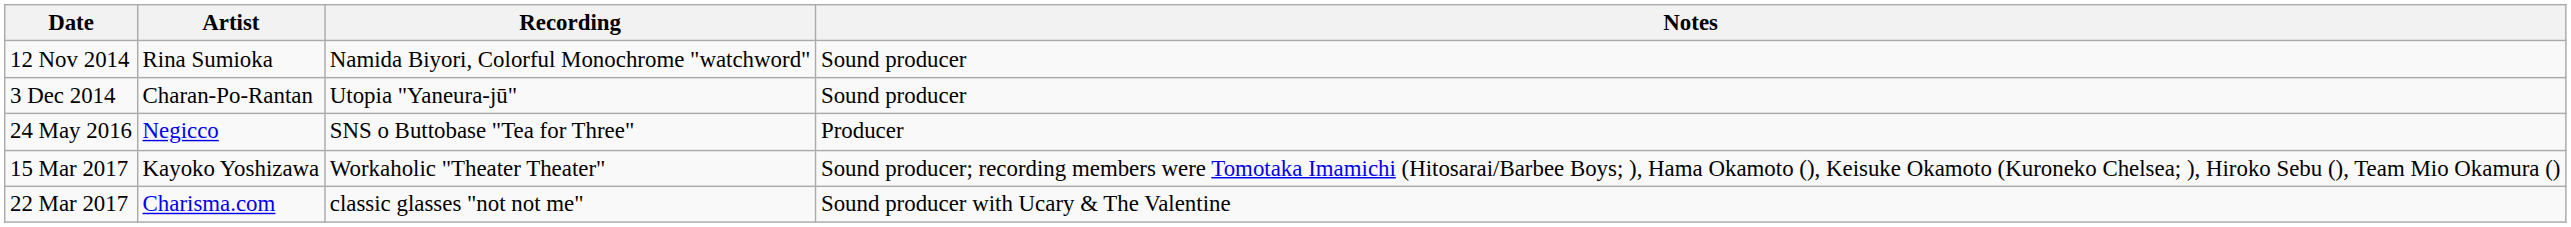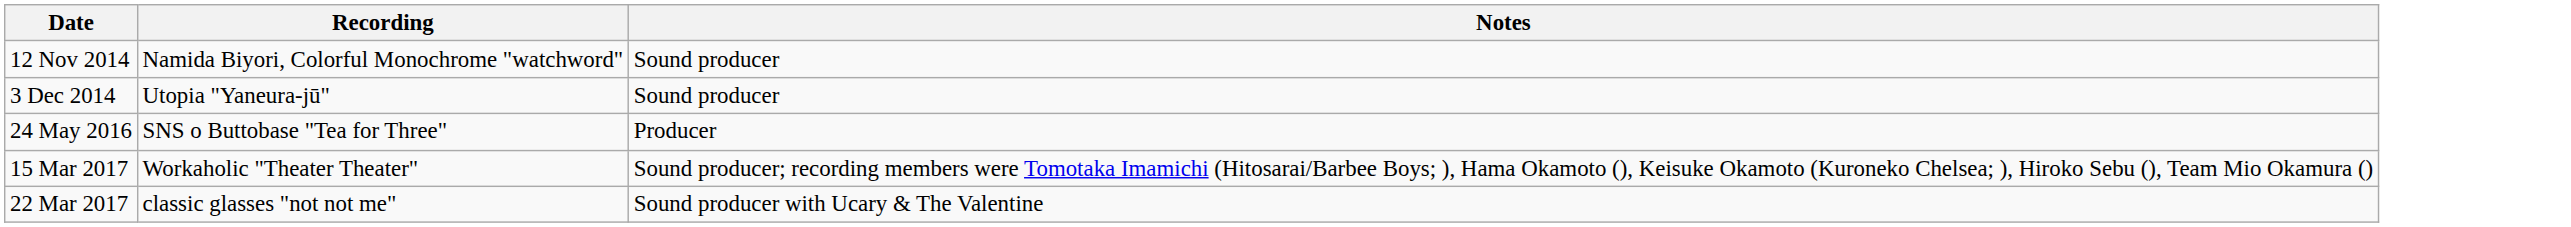- column: Artist | Rina Sumioka | Charan-Po-Rantan | Negicco | Kayoko Yoshizawa | Charisma.com
